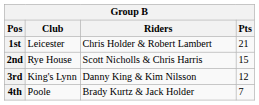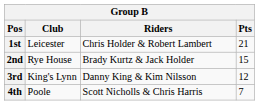2nd | Riders: Scott Nicholls & Chris Harris -> Brady Kurtz & Jack Holder
4th | Riders: Brady Kurtz & Jack Holder -> Scott Nicholls & Chris Harris
